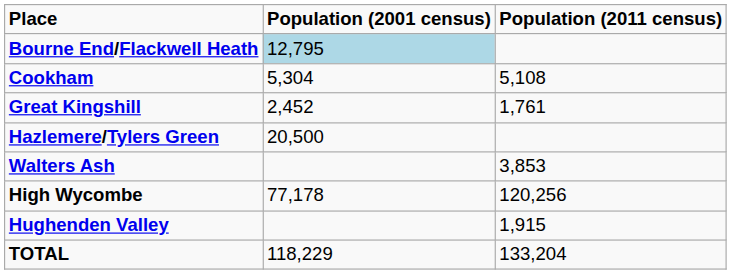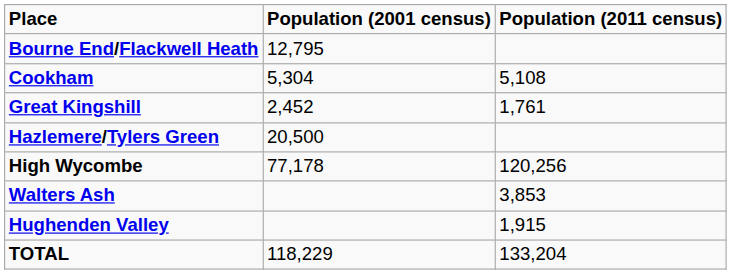Bourne End/Flackwell Heath | Population (2001 census): lightblue background -> no background
rows swapped: High Wycombe <-> Walters Ash
